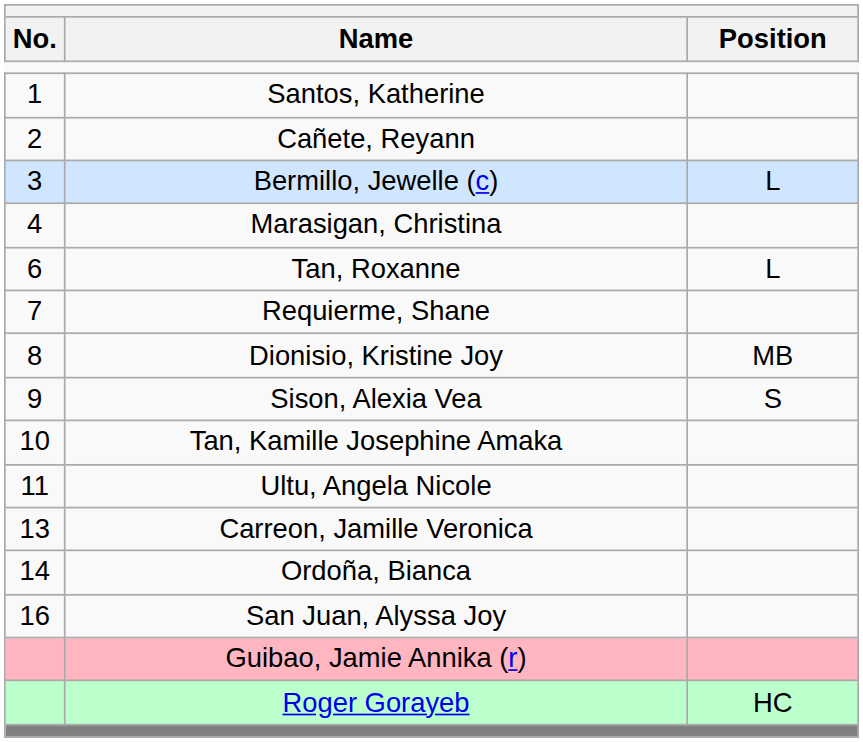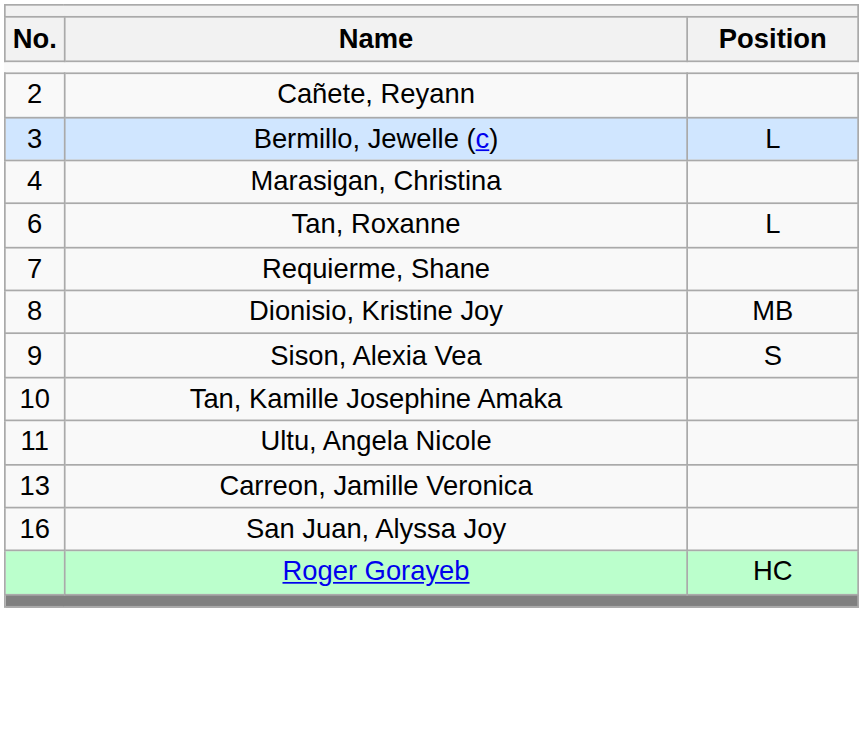- row: 1 | Santos, Katherine
- row: 14 | Ordoña, Bianca
- row: Guibao, Jamie Annika (r)
